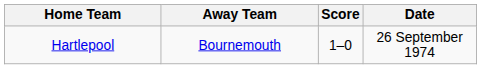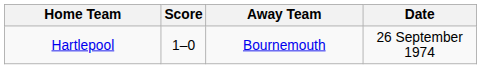columns swapped: Score <-> Away Team
